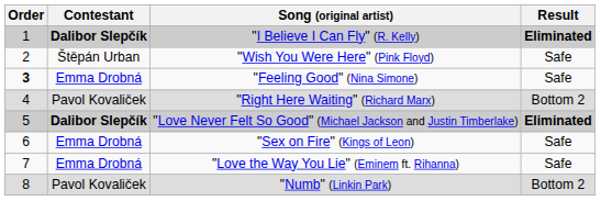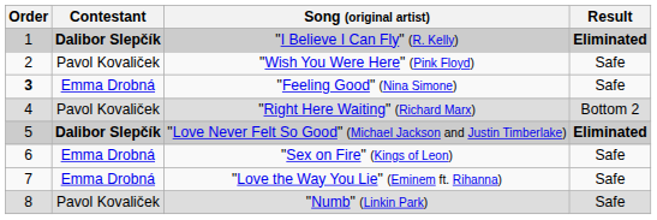"Wish You Were Here" (Pink Floyd) | Contestant: Štěpán Urban -> Pavol Kovaliček
"Numb" (Linkin Park) | Result: Bottom 2 -> Safe
